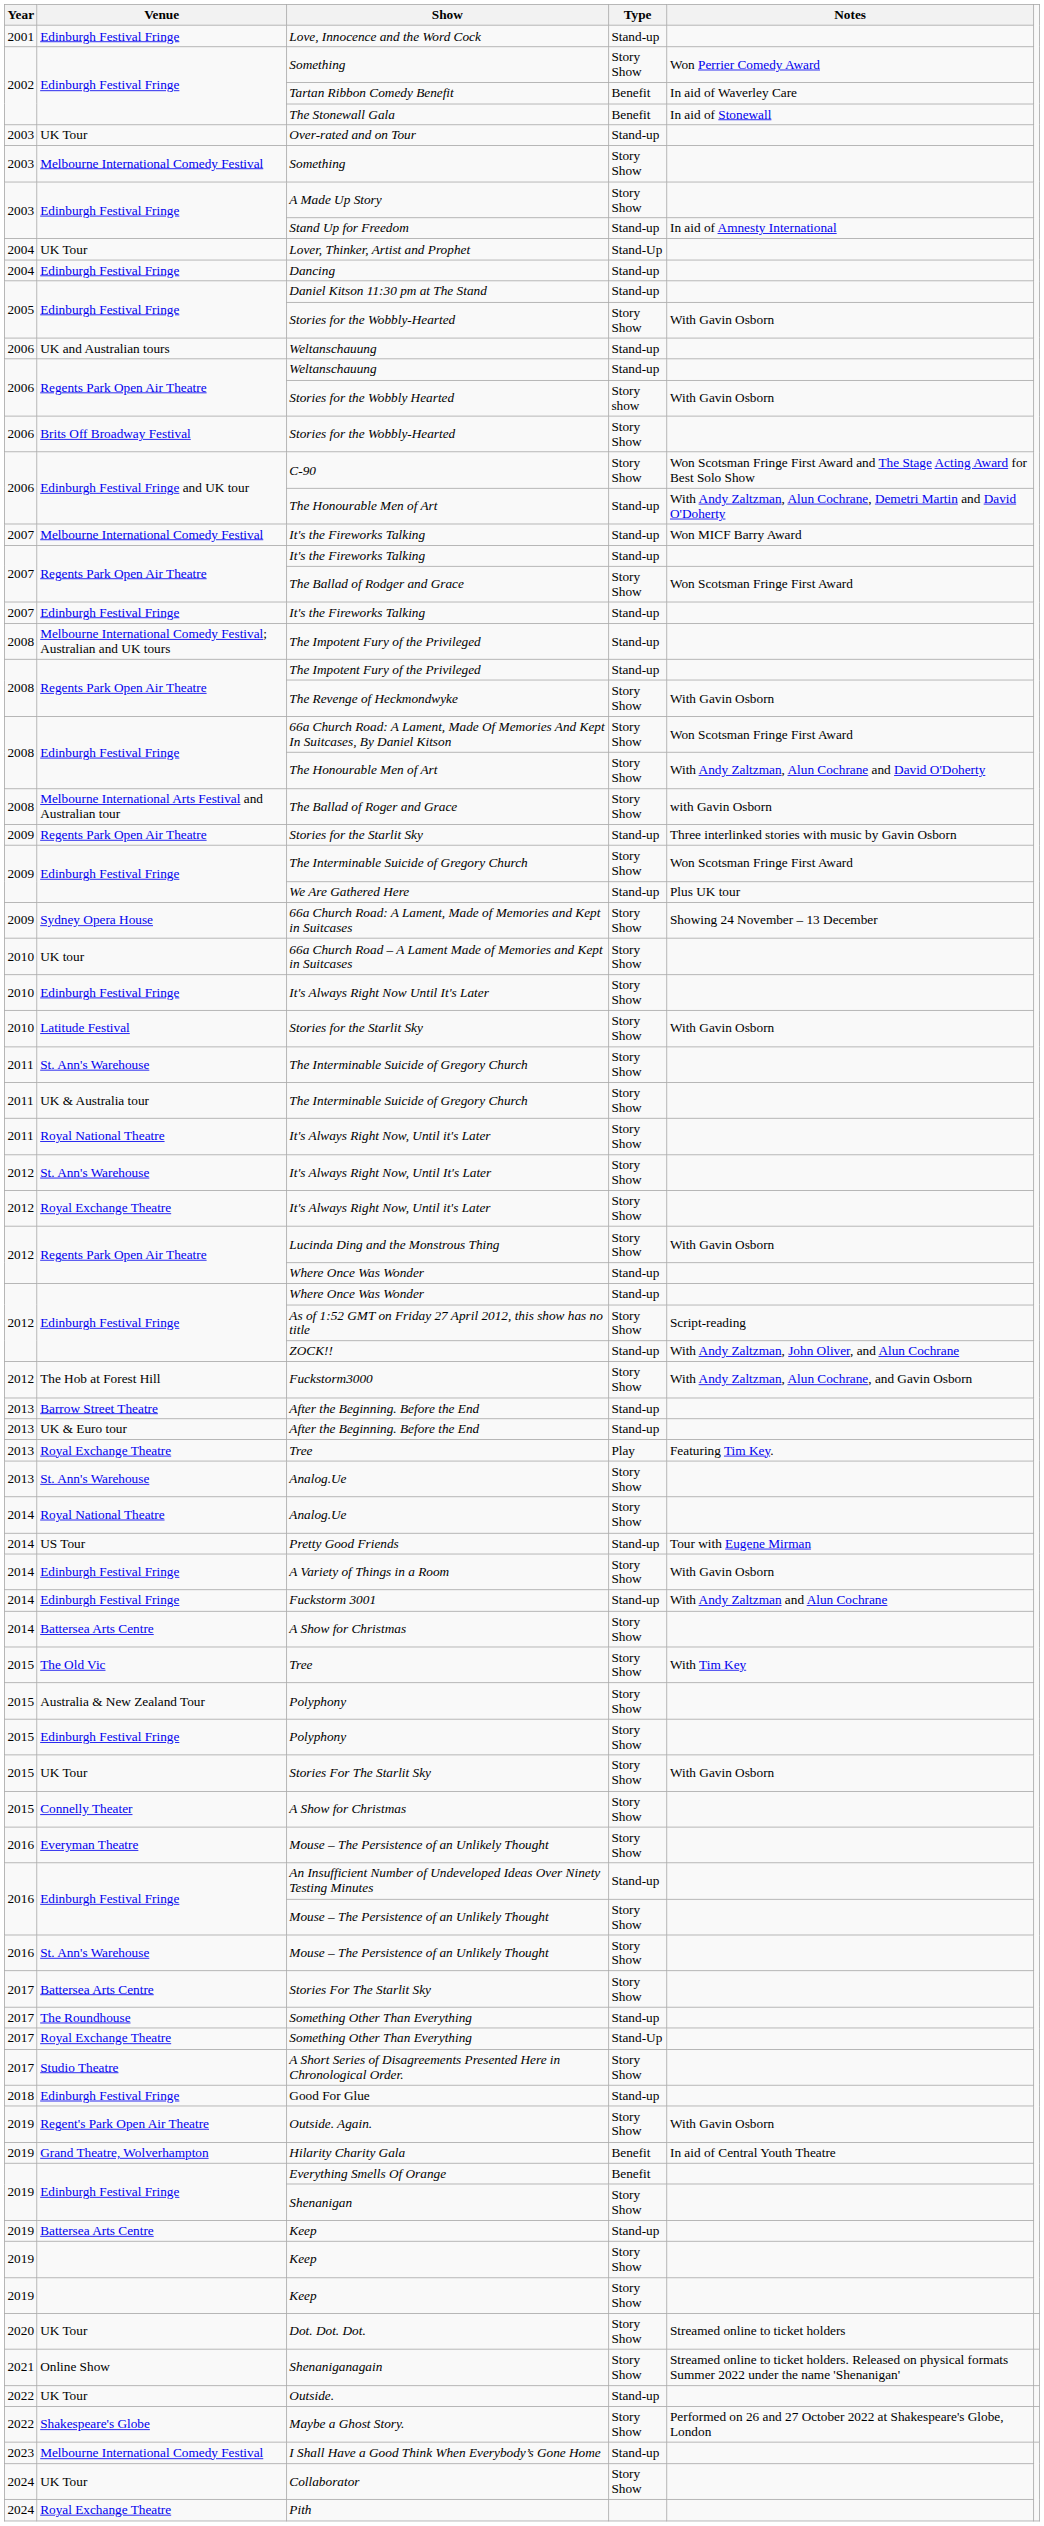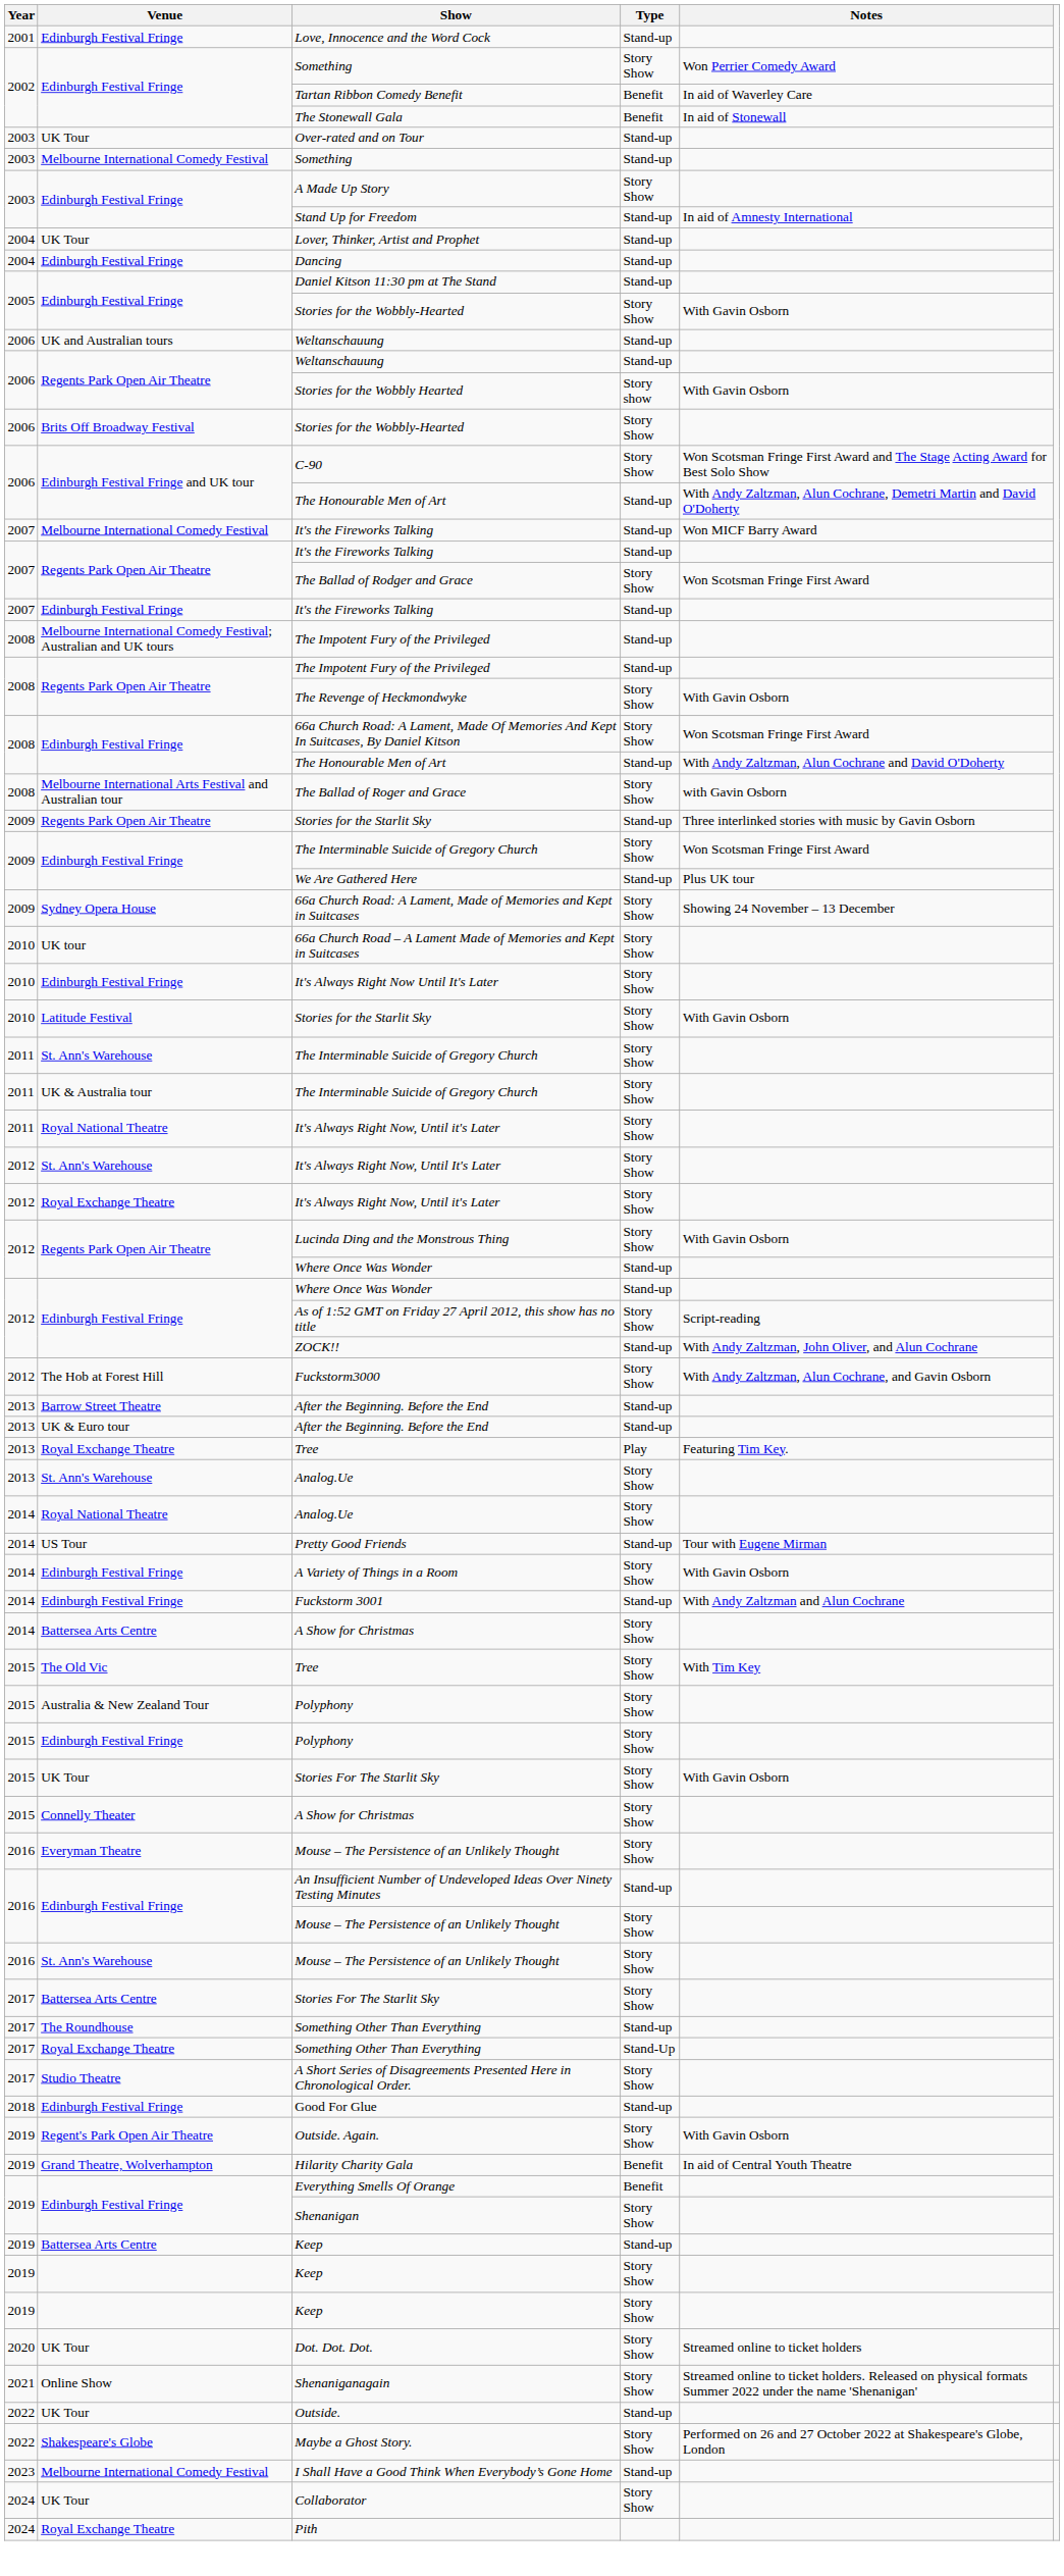Melbourne International Comedy Festival / Something | Type: Story Show -> Stand-up
Lover, Thinker, Artist and Prophet | Type: Stand-Up -> Stand-up
Edinburgh Festival Fringe / The Honourable Men of Art | Type: Story Show -> Stand-up
